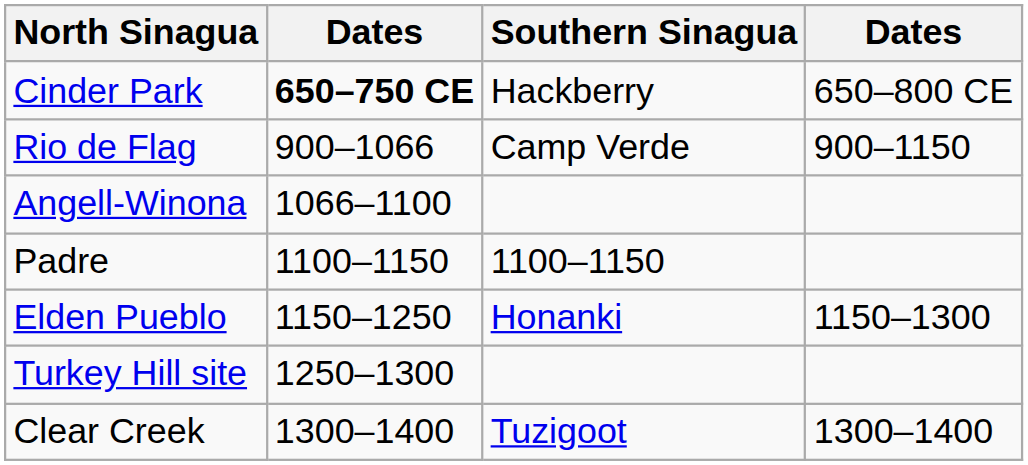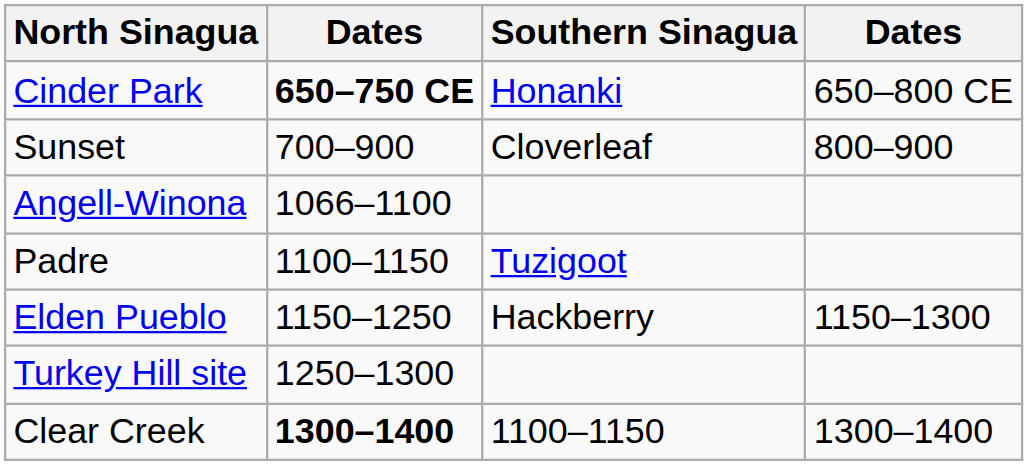Cinder Park | Southern Sinagua: Hackberry -> Honanki
+ row: Sunset | 700–900 | Cloverleaf | 800–900
- row: Rio de Flag | 900–1066 | Camp Verde | 900–1150
Padre | Southern Sinagua: 1100–1150 -> Tuzigoot
Elden Pueblo | Southern Sinagua: Honanki -> Hackberry
Clear Creek | column 2: normal -> bold
Clear Creek | Southern Sinagua: Tuzigoot -> 1100–1150
